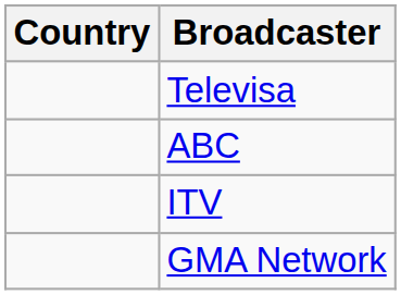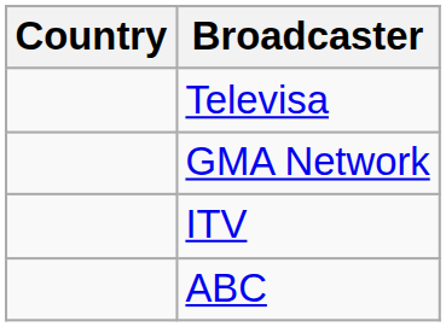rows swapped: GMA Network <-> ABC
